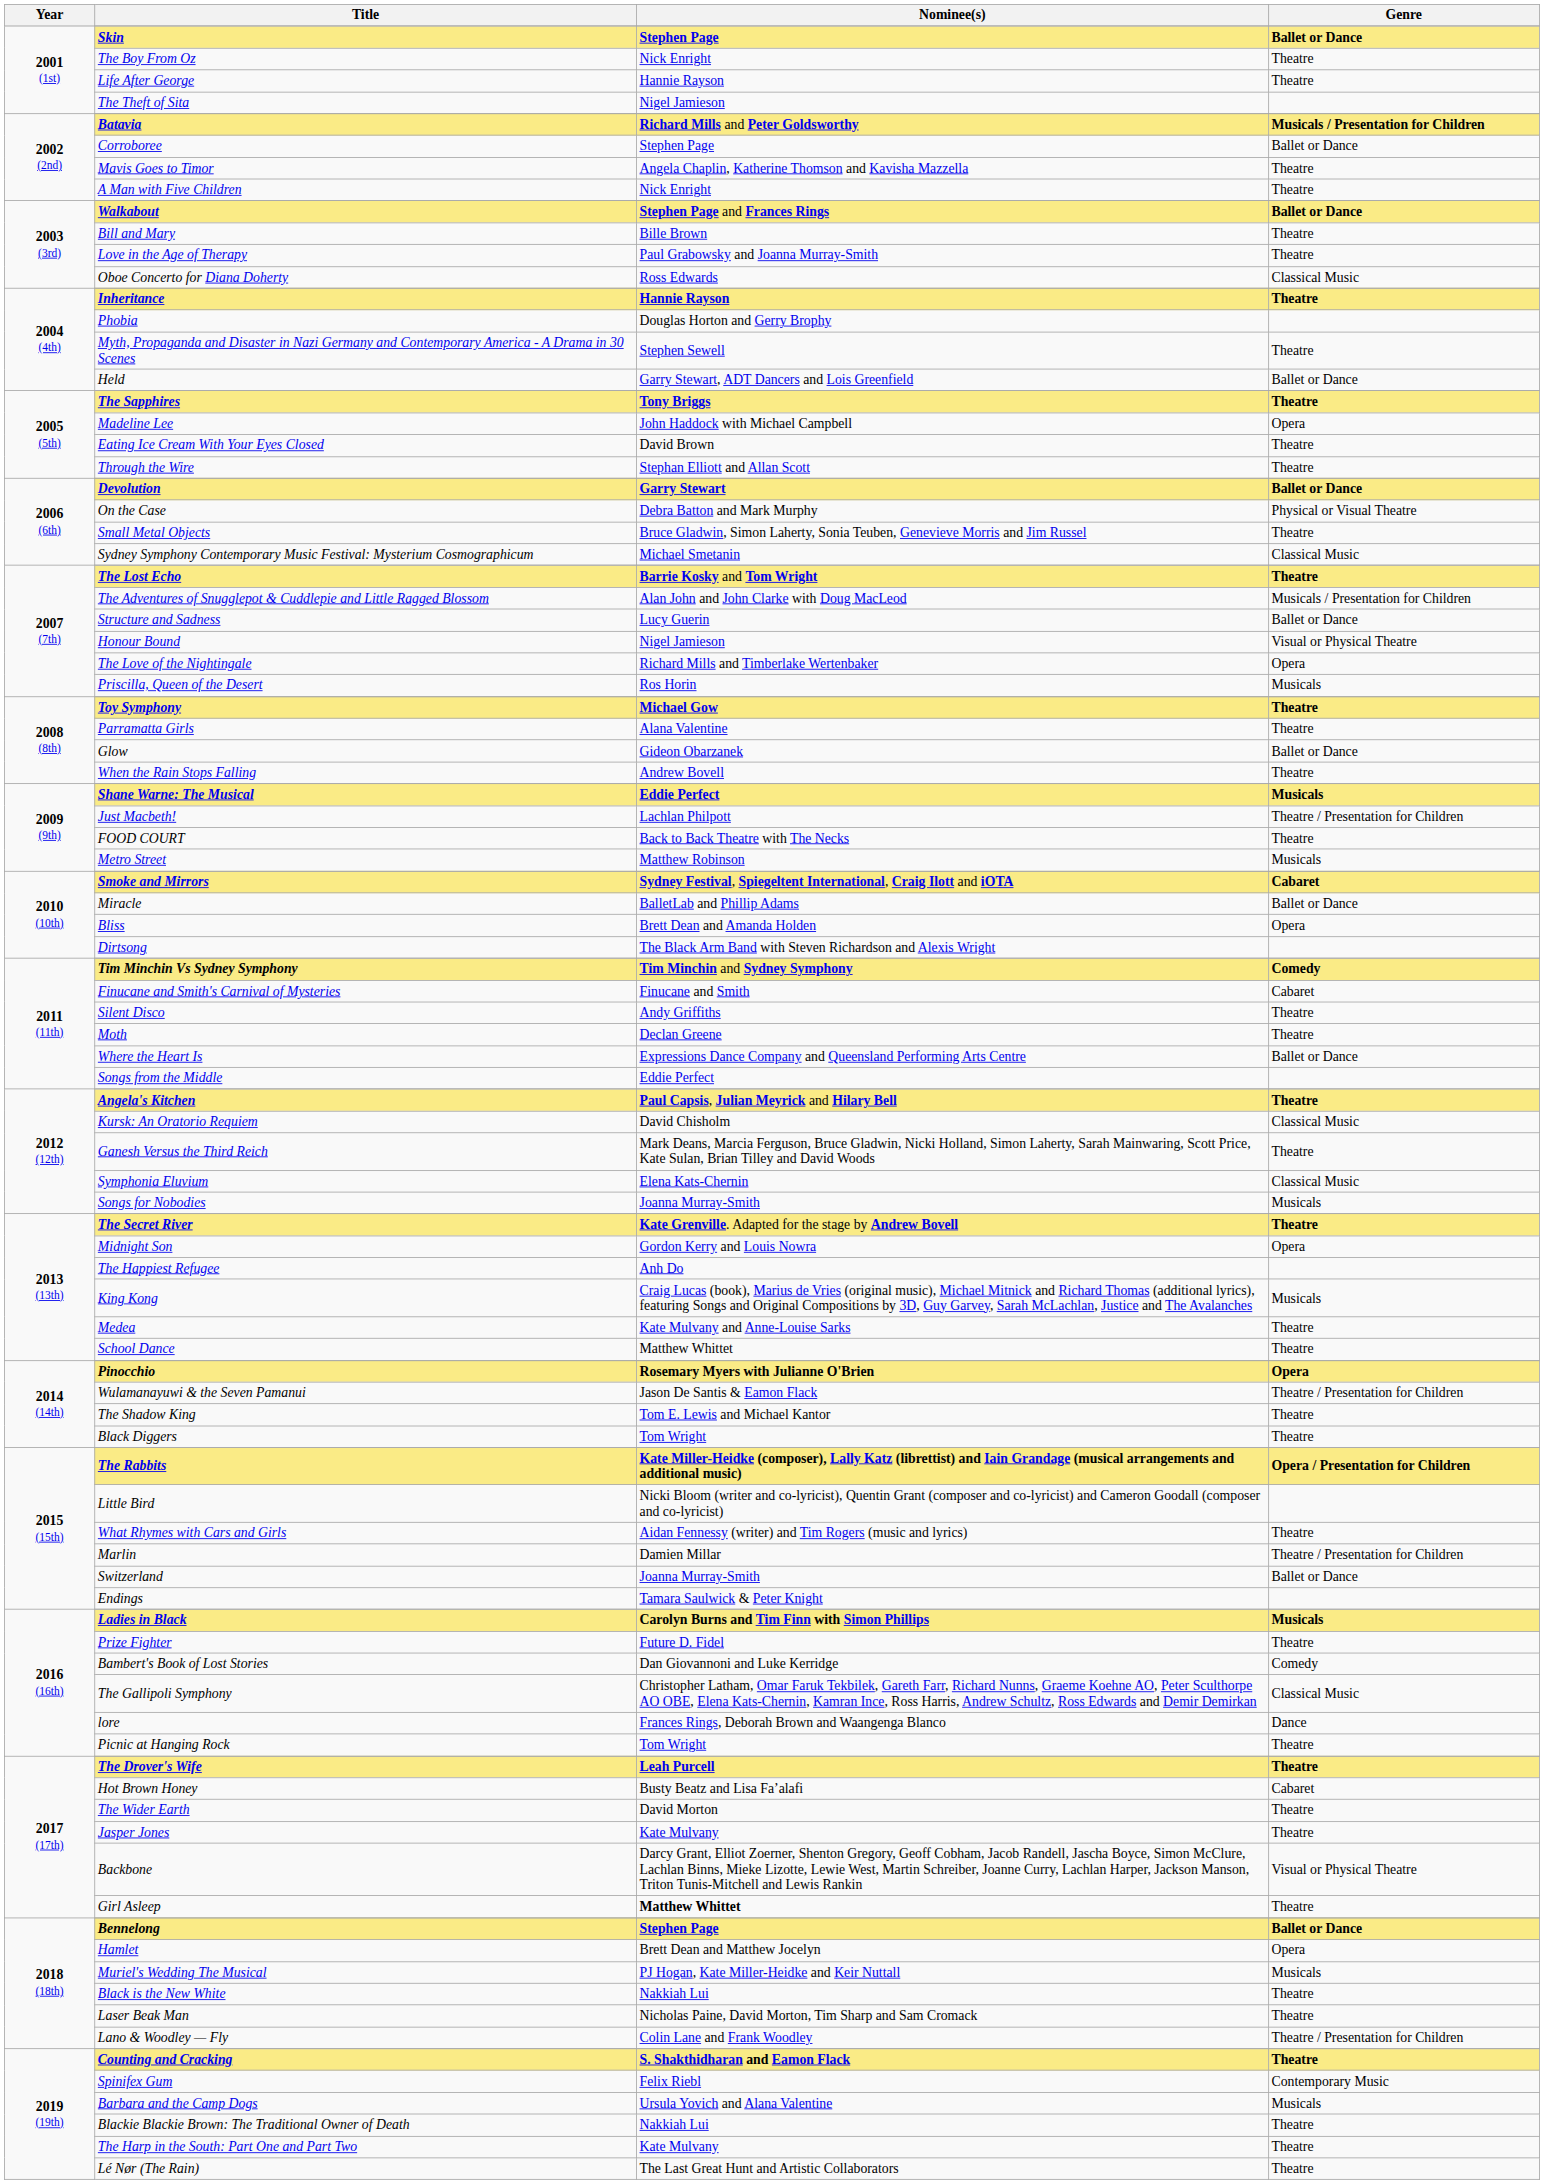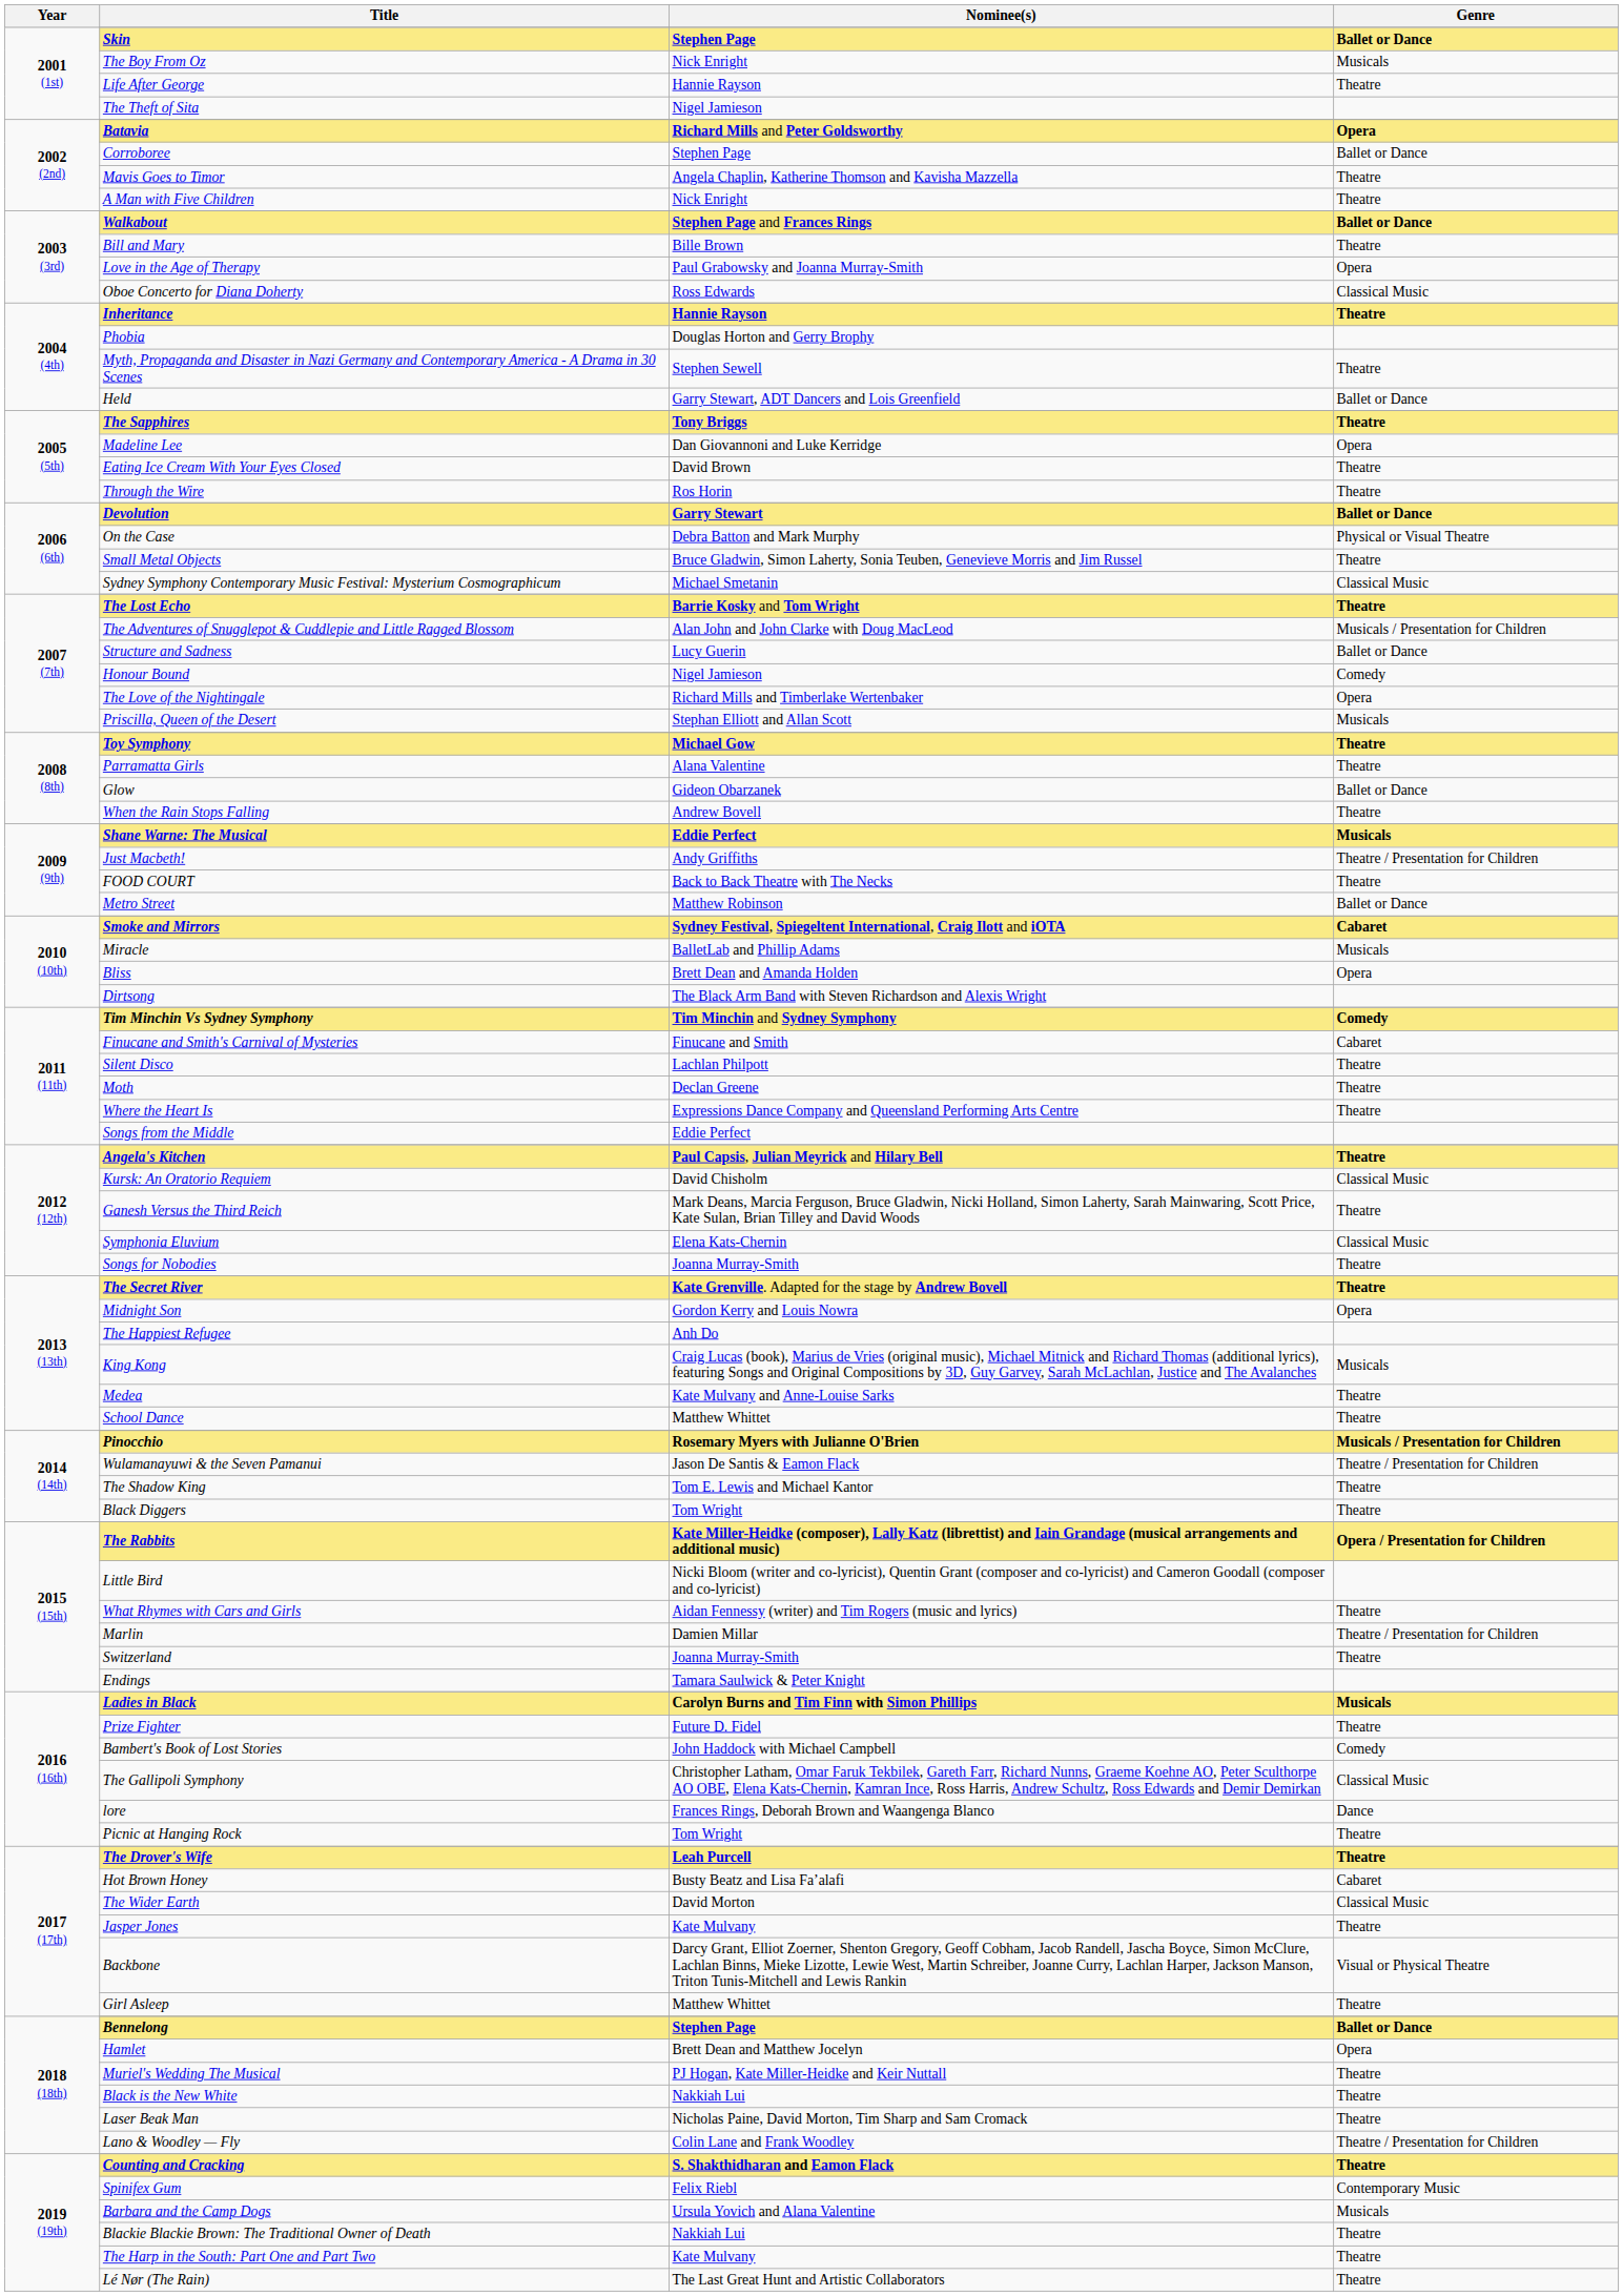The Boy From Oz | Genre: Theatre -> Musicals
Batavia | Genre: Musicals / Presentation for Children -> Opera
Love in the Age of Therapy | Genre: Theatre -> Opera
Madeline Lee | Nominee(s): John Haddock with Michael Campbell -> Dan Giovannoni and Luke Kerridge
Through the Wire | Nominee(s): Stephan Elliott and Allan Scott -> Ros Horin
Honour Bound | Genre: Visual or Physical Theatre -> Comedy
Priscilla, Queen of the Desert | Nominee(s): Ros Horin -> Stephan Elliott and Allan Scott
Just Macbeth! | Nominee(s): Lachlan Philpott -> Andy Griffiths
Metro Street | Genre: Musicals -> Ballet or Dance
Miracle | Genre: Ballet or Dance -> Musicals
Silent Disco | Nominee(s): Andy Griffiths -> Lachlan Philpott
Where the Heart Is | Genre: Ballet or Dance -> Theatre
Songs for Nobodies | Genre: Musicals -> Theatre
Pinocchio | Genre: Opera -> Musicals / Presentation for Children
Switzerland | Genre: Ballet or Dance -> Theatre
Bambert's Book of Lost Stories | Nominee(s): Dan Giovannoni and Luke Kerridge -> John Haddock with Michael Campbell
The Wider Earth | Genre: Theatre -> Classical Music
Girl Asleep | Nominee(s): bold -> normal
Muriel's Wedding The Musical | Genre: Musicals -> Theatre
